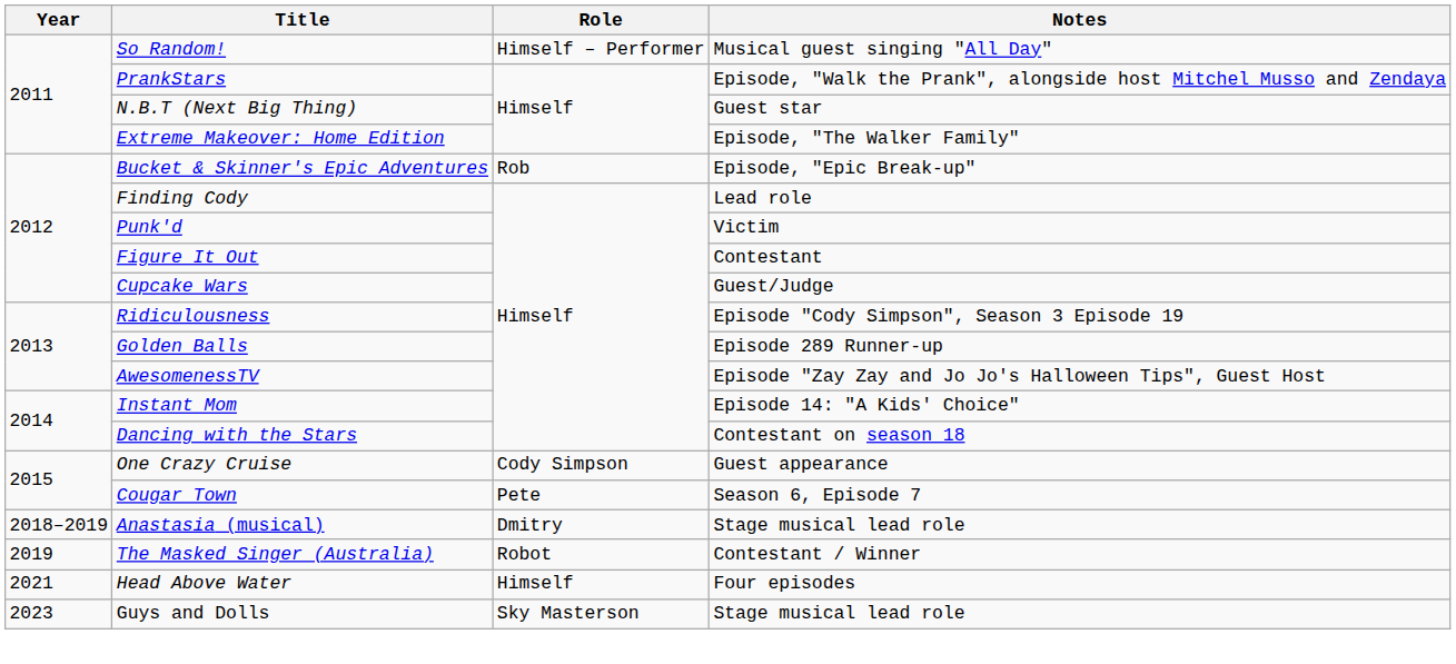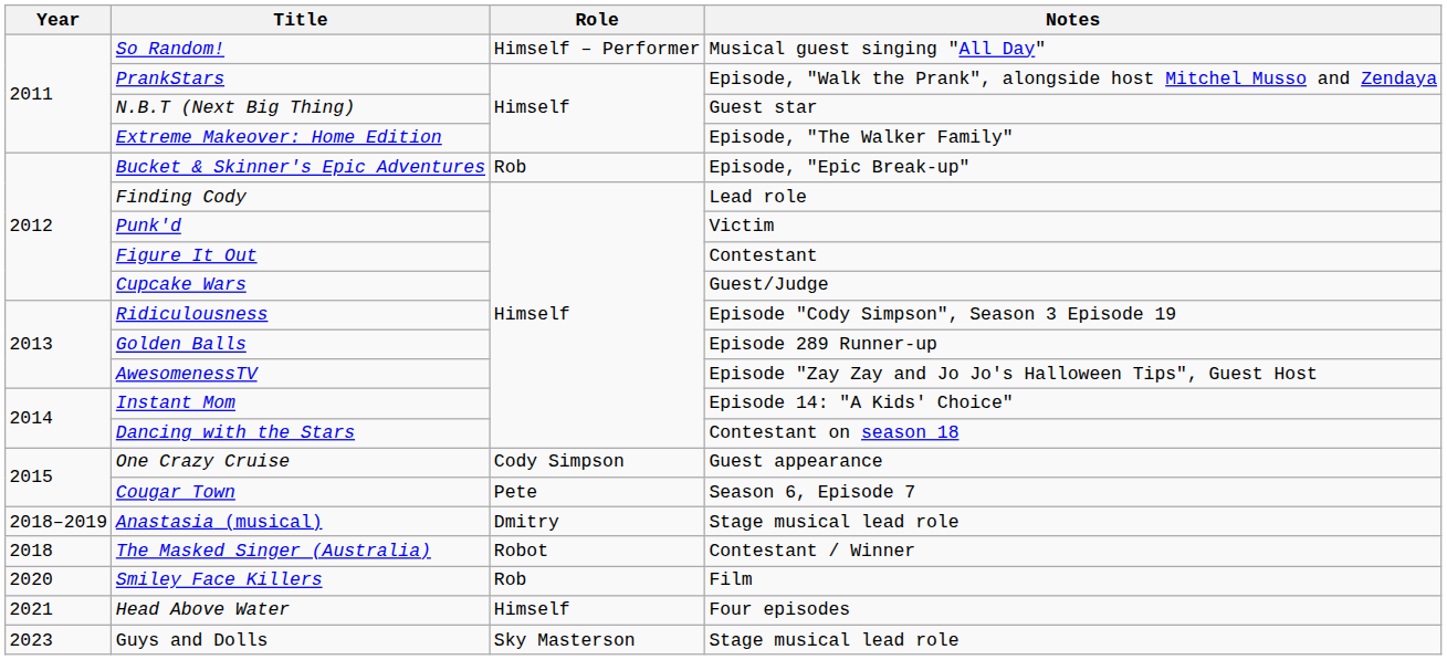The Masked Singer (Australia) | Year: 2019 -> 2018
+ row: 2020 | Smiley Face Killers | Rob | Film
